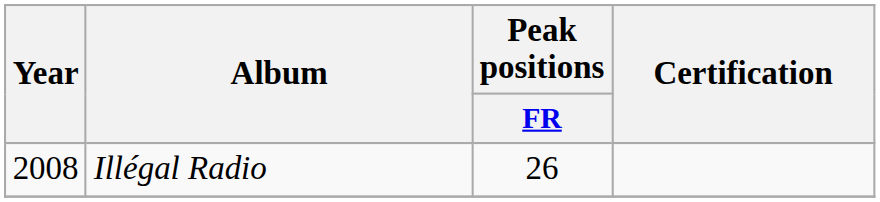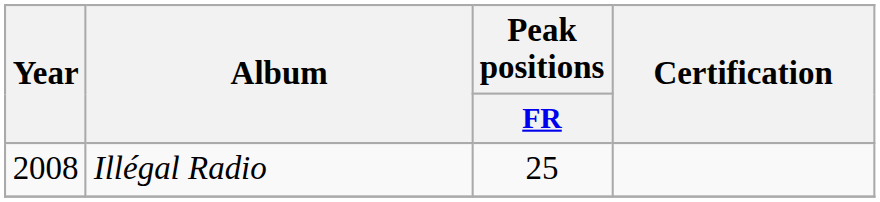Illégal Radio | Peak positions / FR: 26 -> 25
